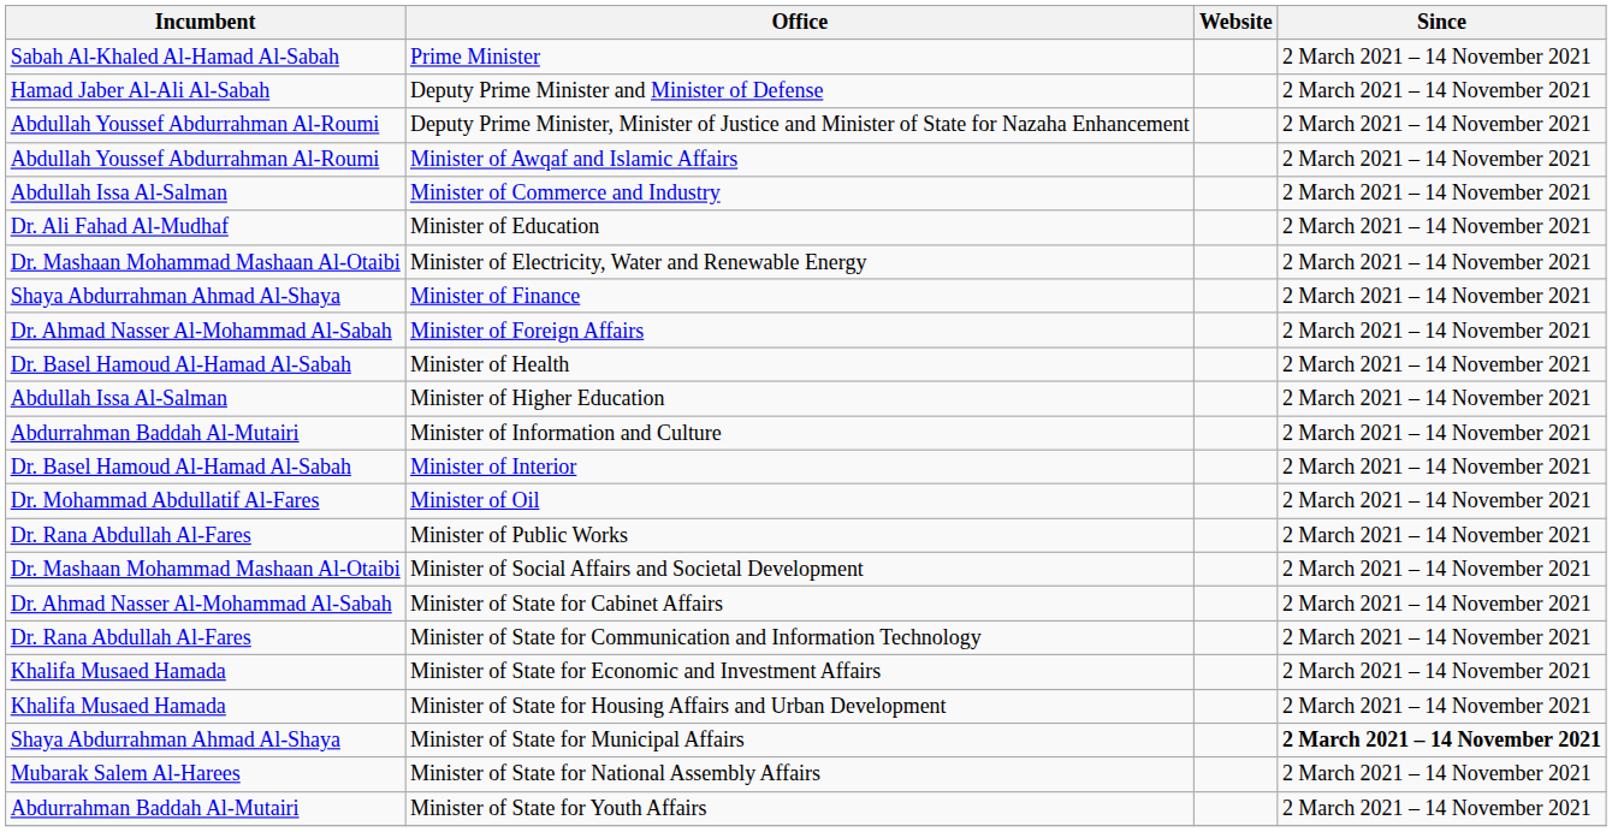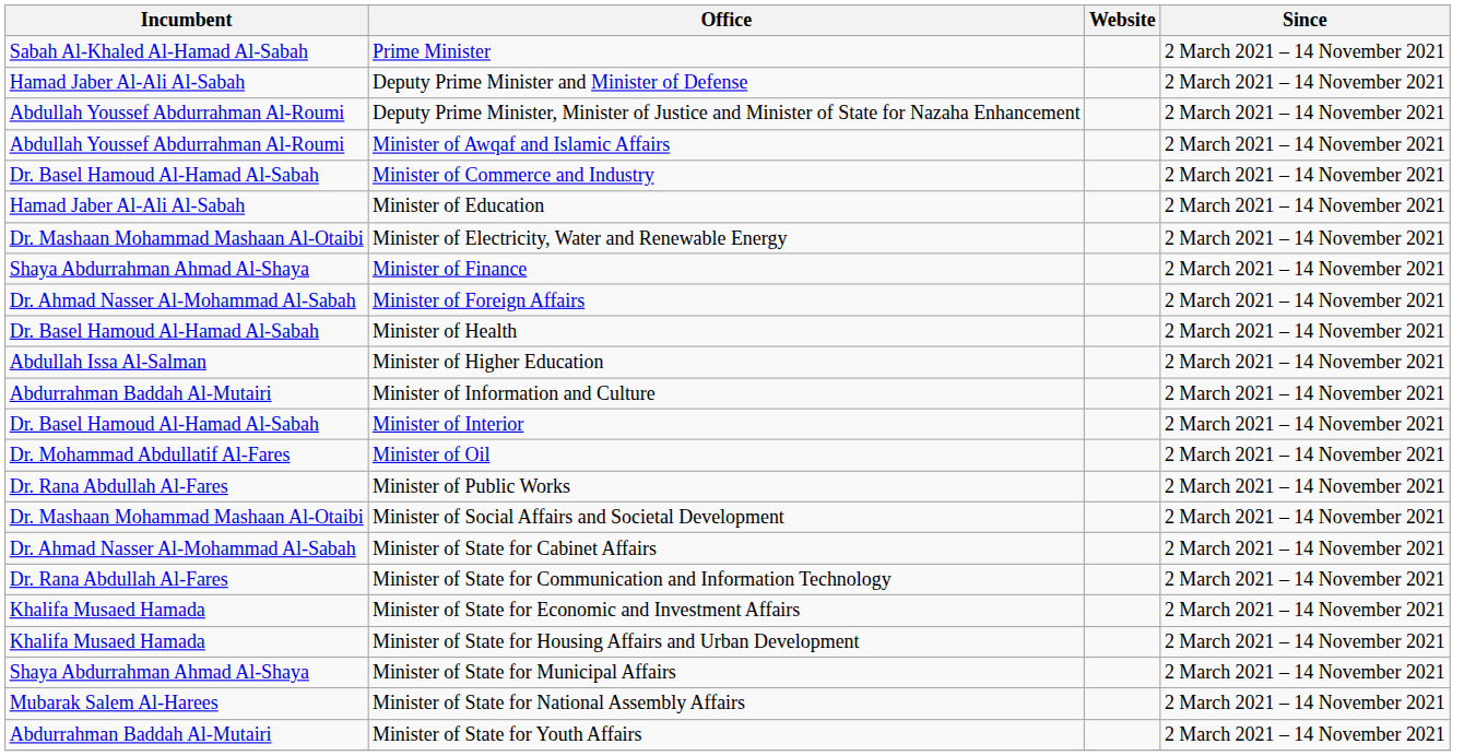Minister of Commerce and Industry | Incumbent: Abdullah Issa Al-Salman -> Dr. Basel Hamoud Al-Hamad Al-Sabah
Minister of Education | Incumbent: Dr. Ali Fahad Al-Mudhaf -> Hamad Jaber Al-Ali Al-Sabah
Minister of State for Municipal Affairs | Since: bold -> normal
